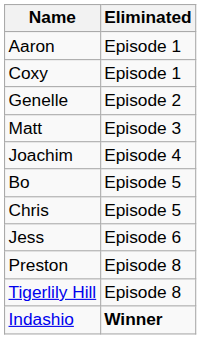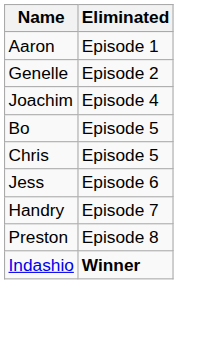- row: Coxy | Episode 1
- row: Matt | Episode 3
+ row: Handry | Episode 7
- row: Tigerlily Hill | Episode 8
